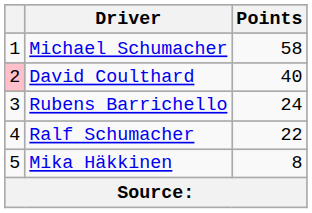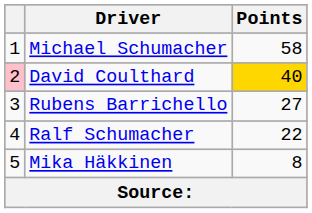David Coulthard | Points: no background -> gold background
Rubens Barrichello | Points: 24 -> 27
